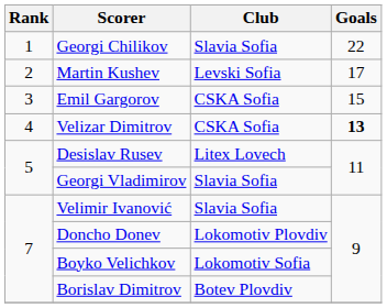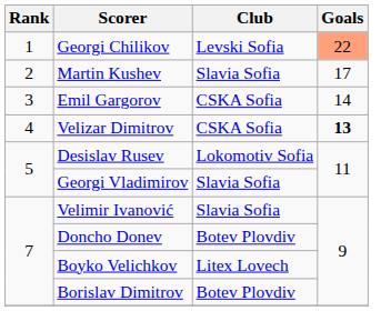Georgi Chilikov | Club: Slavia Sofia -> Levski Sofia
Georgi Chilikov | Goals: no background -> lightsalmon background
Martin Kushev | Club: Levski Sofia -> Slavia Sofia
Emil Gargorov | Goals: 15 -> 14
Desislav Rusev | Club: Litex Lovech -> Lokomotiv Sofia
Doncho Donev | Club: Lokomotiv Plovdiv -> Botev Plovdiv
Boyko Velichkov | Club: Lokomotiv Sofia -> Litex Lovech
